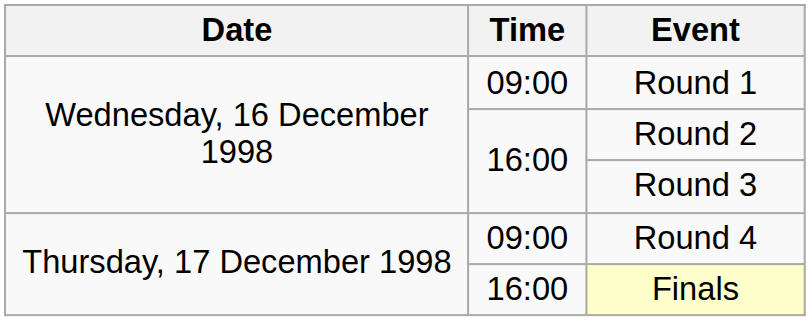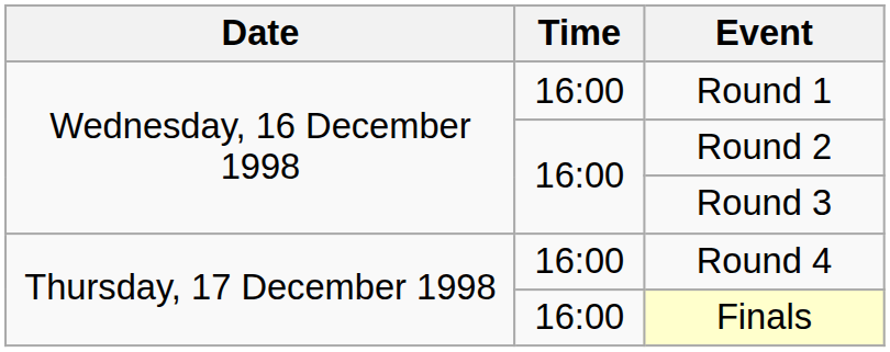Round 1 | Time: 09:00 -> 16:00
Round 4 | Time: 09:00 -> 16:00
